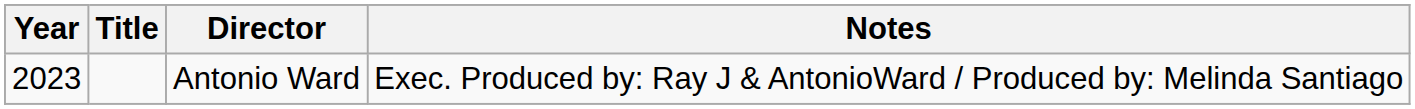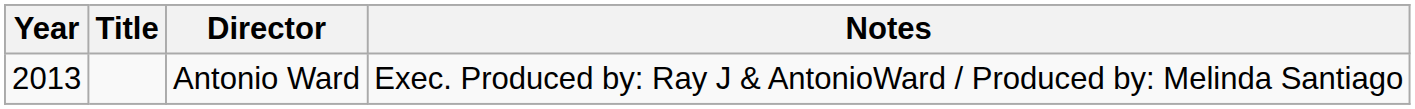Antonio Ward | Year: 2023 -> 2013
